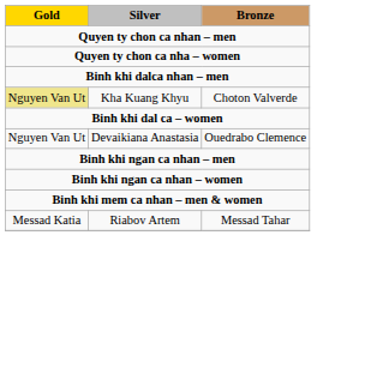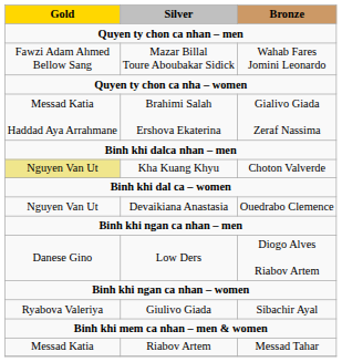+ row: Fawzi Adam Ahmed Bellow Sang | Mazar Billal Toure Aboubakar Sidick | Wahab Fares Jomini Leonardo
+ row: Messad Katia Haddad Aya Arrahmane | Brahimi Salah Ershova Ekaterina | Gialivo Giada Zeraf Nassima
+ row: Danese Gino | Low Ders | Diogo Alves Riabov Artem
+ row: Ryabova Valeriya | Giulivo Giada | Sibachir Ayal
